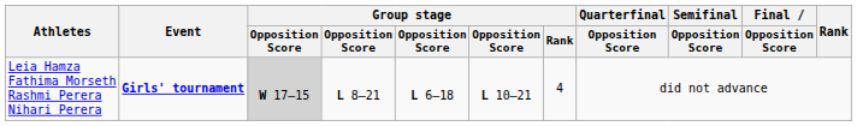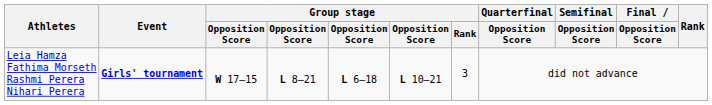Leia Hamza Fathima Morseth Rashmi Perera Nihari Perera | column 3: lightgrey background -> no background
Leia Hamza Fathima Morseth Rashmi Perera Nihari Perera | Group stage / Rank: 4 -> 3
